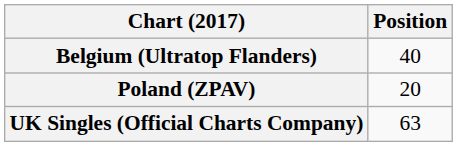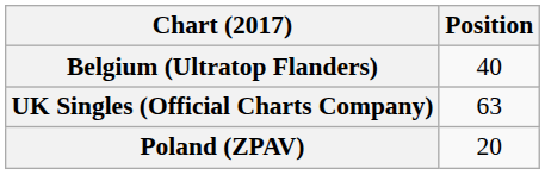rows swapped: Poland (ZPAV) <-> UK Singles (Official Charts Company)
